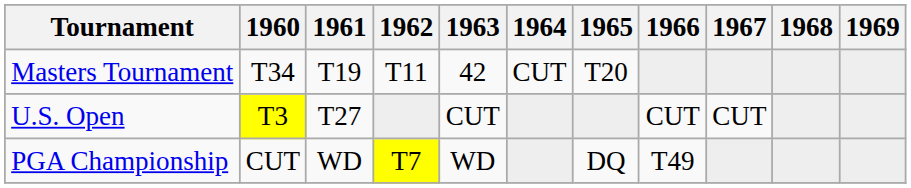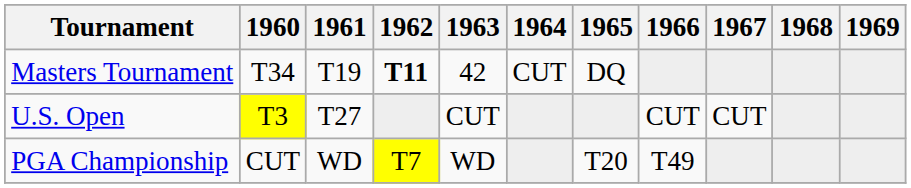Masters Tournament | 1962: normal -> bold
Masters Tournament | 1965: T20 -> DQ
PGA Championship | 1965: DQ -> T20
